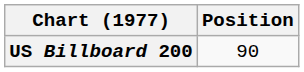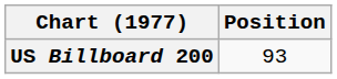US Billboard 200 | Position: 90 -> 93
